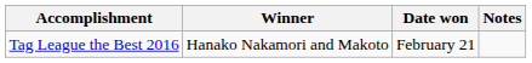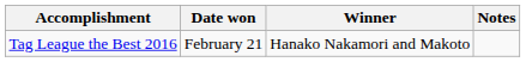columns swapped: Winner <-> Date won
